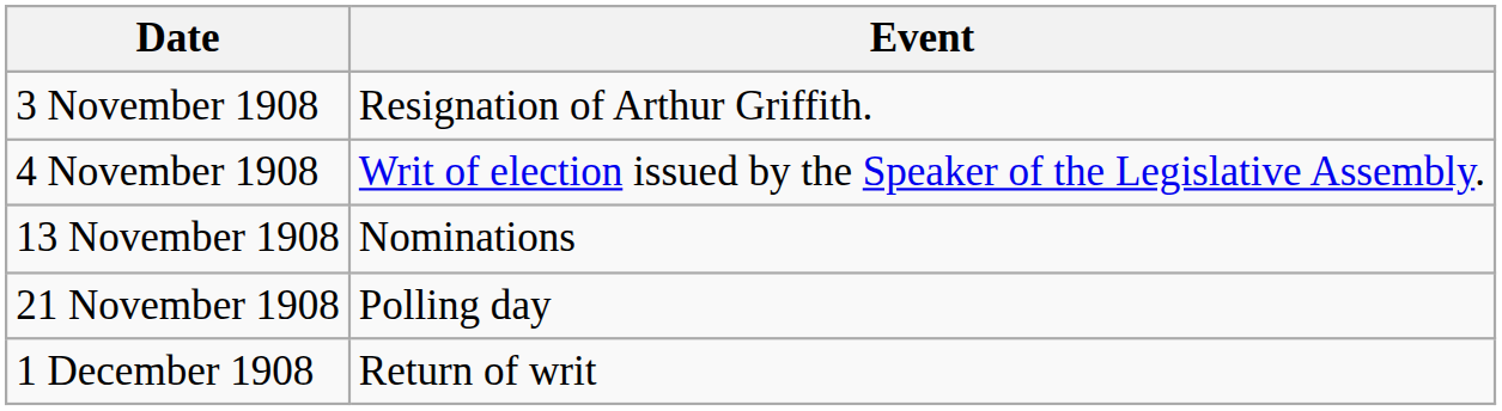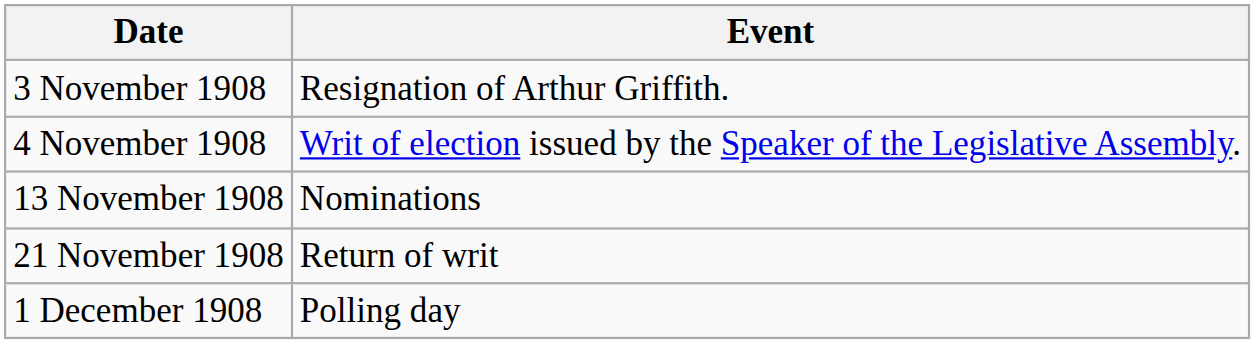21 November 1908 | Event: Polling day -> Return of writ
1 December 1908 | Event: Return of writ -> Polling day
